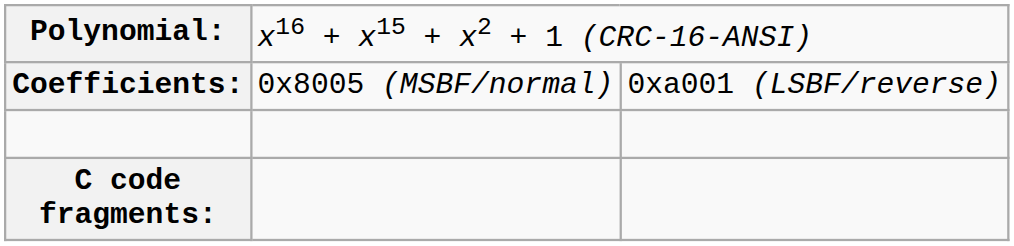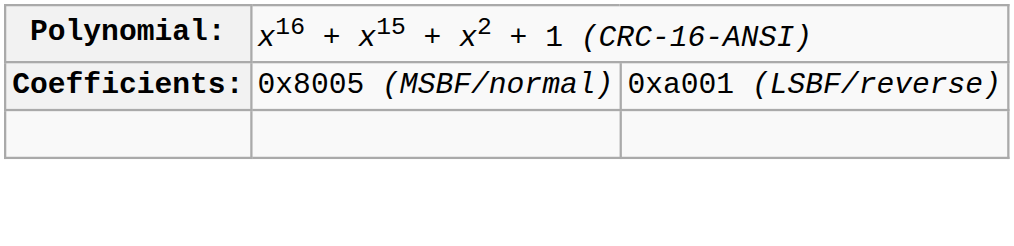- row: C code fragments:
